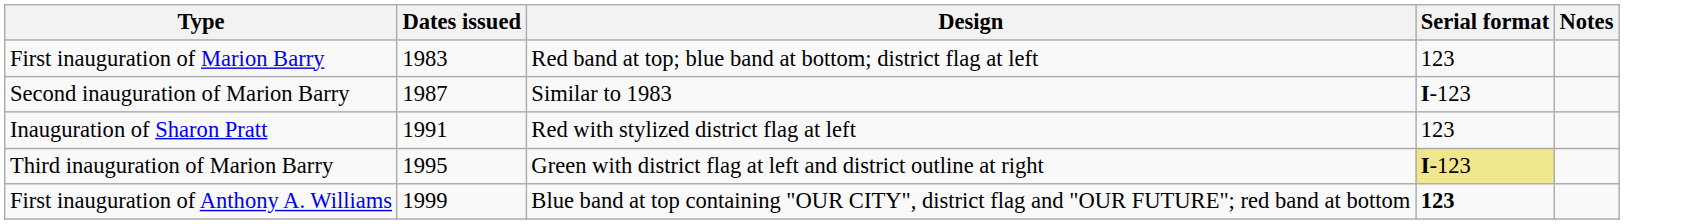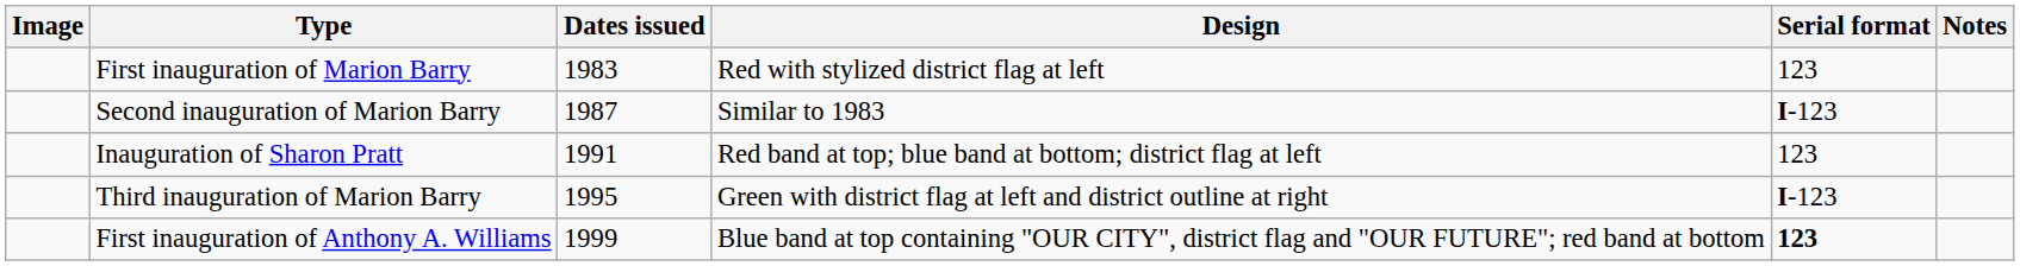+ column: Image
First inauguration of Marion Barry | Design: Red band at top; blue band at bottom; district flag at left -> Red with stylized district flag at left
Inauguration of Sharon Pratt | Design: Red with stylized district flag at left -> Red band at top; blue band at bottom; district flag at left
Third inauguration of Marion Barry | Serial format: khaki background -> no background
